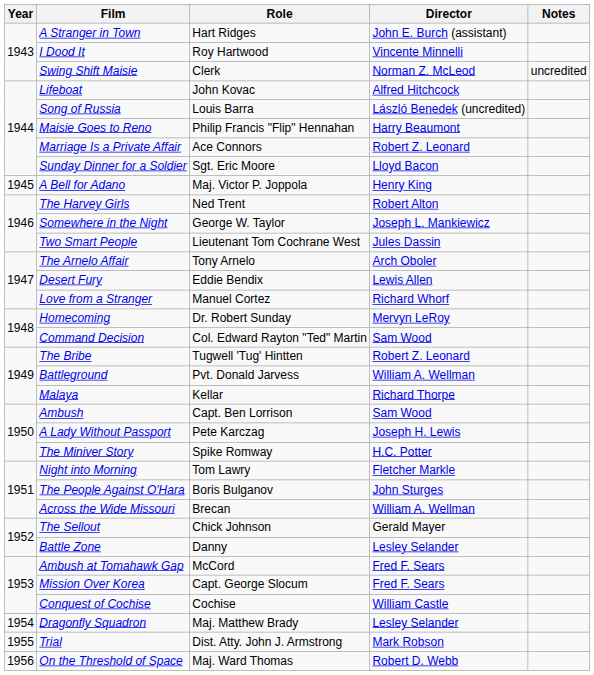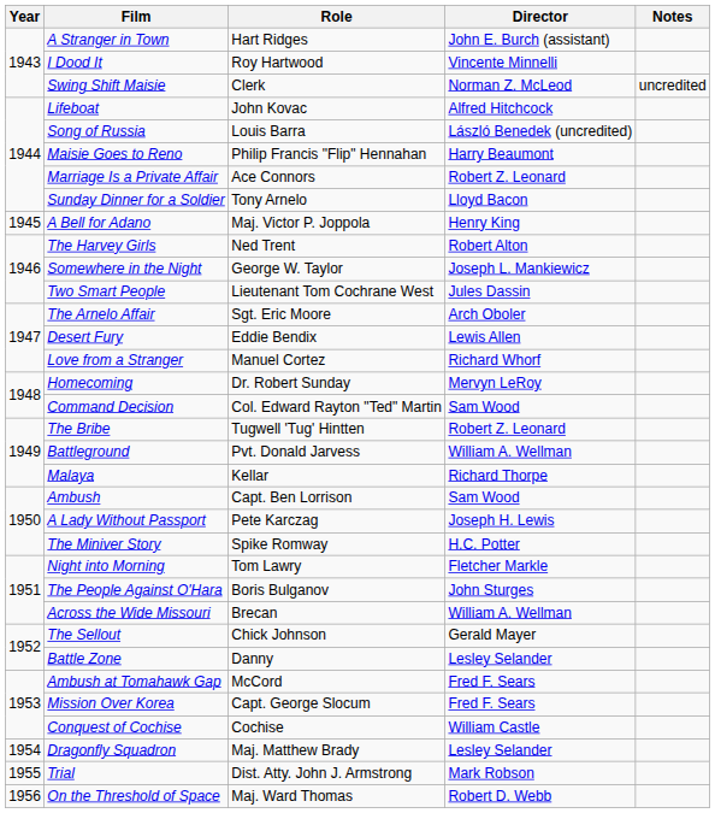Sunday Dinner for a Soldier | Role: Sgt. Eric Moore -> Tony Arnelo
The Arnelo Affair | Role: Tony Arnelo -> Sgt. Eric Moore
